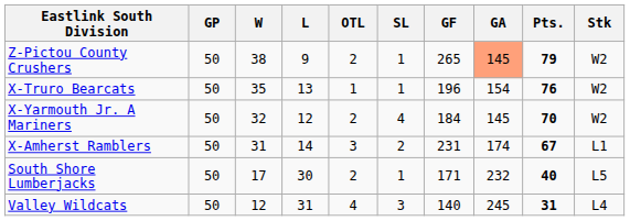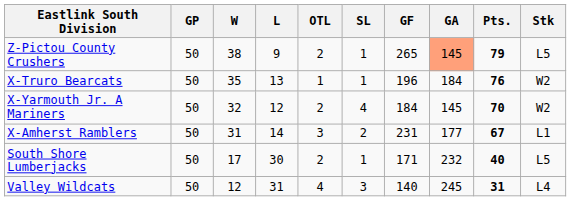Z-Pictou County Crushers | Stk: W2 -> L5
X-Truro Bearcats | GA: 154 -> 184
X-Amherst Ramblers | GA: 174 -> 177
